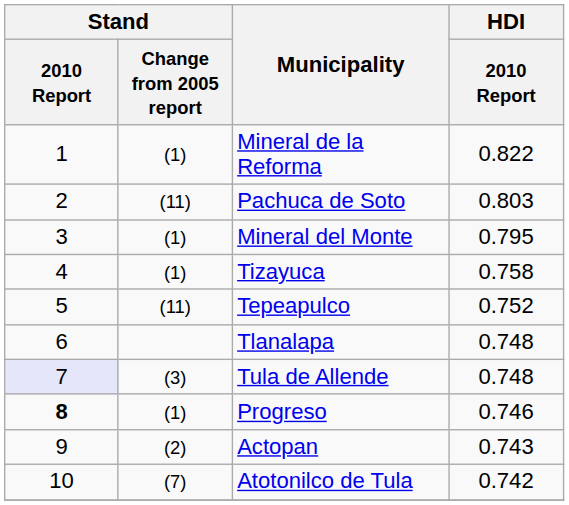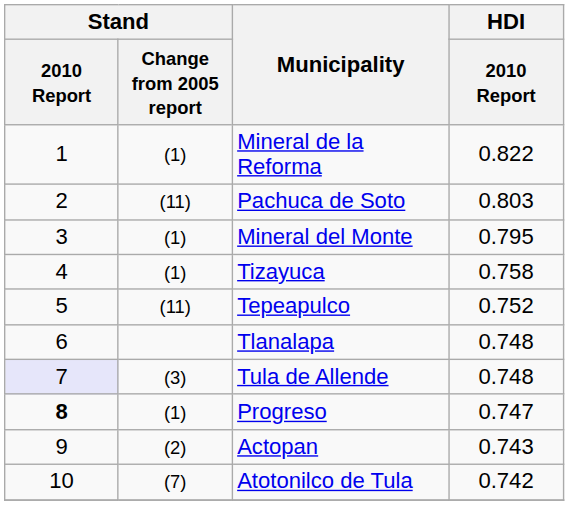Progreso | HDI / 2010 Report: 0.746 -> 0.747
